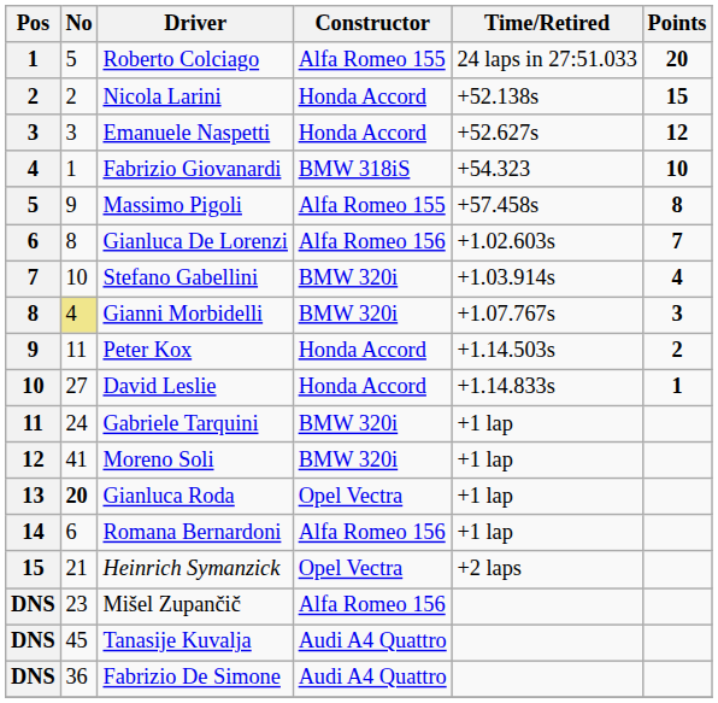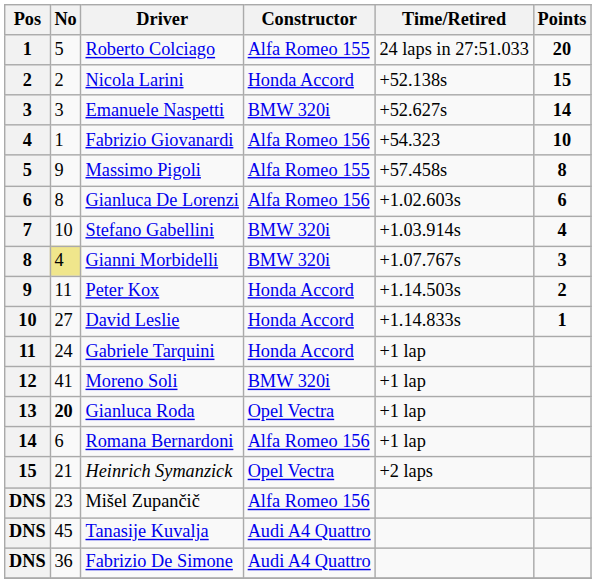Emanuele Naspetti | Constructor: Honda Accord -> BMW 320i
Emanuele Naspetti | Points: 12 -> 14
Fabrizio Giovanardi | Constructor: BMW 318iS -> Alfa Romeo 156
Gianluca De Lorenzi | Points: 7 -> 6
Gabriele Tarquini | Constructor: BMW 320i -> Honda Accord
